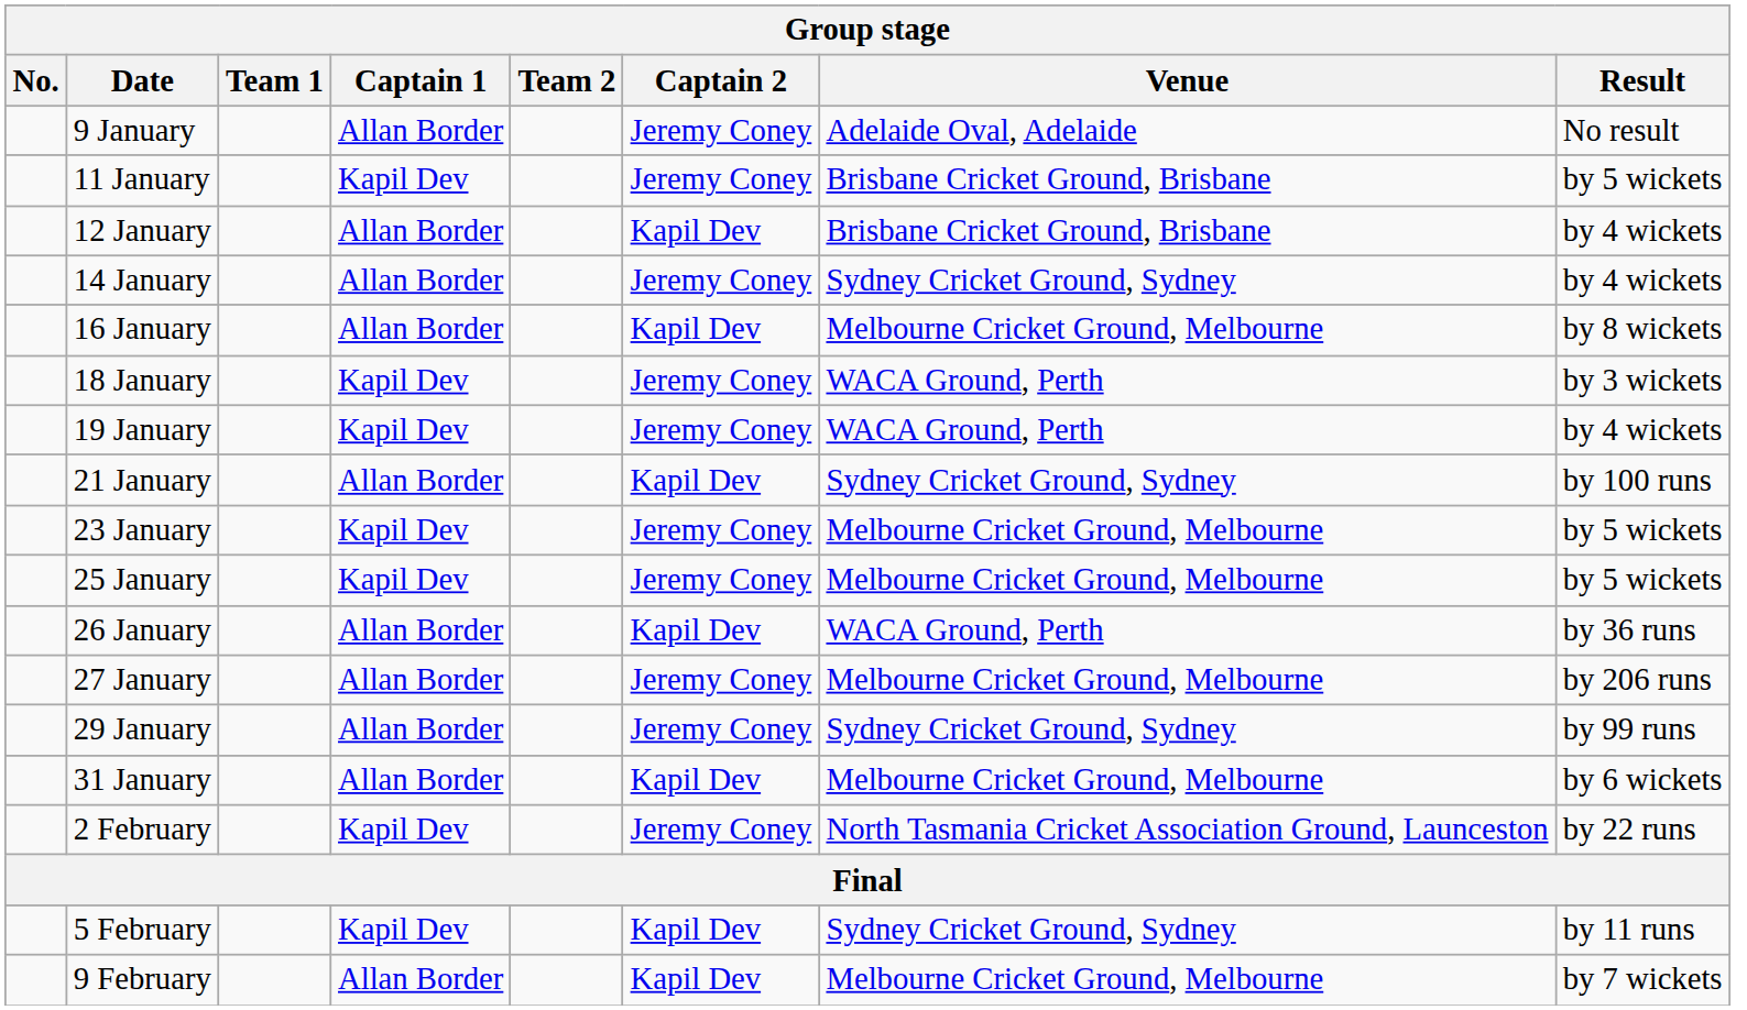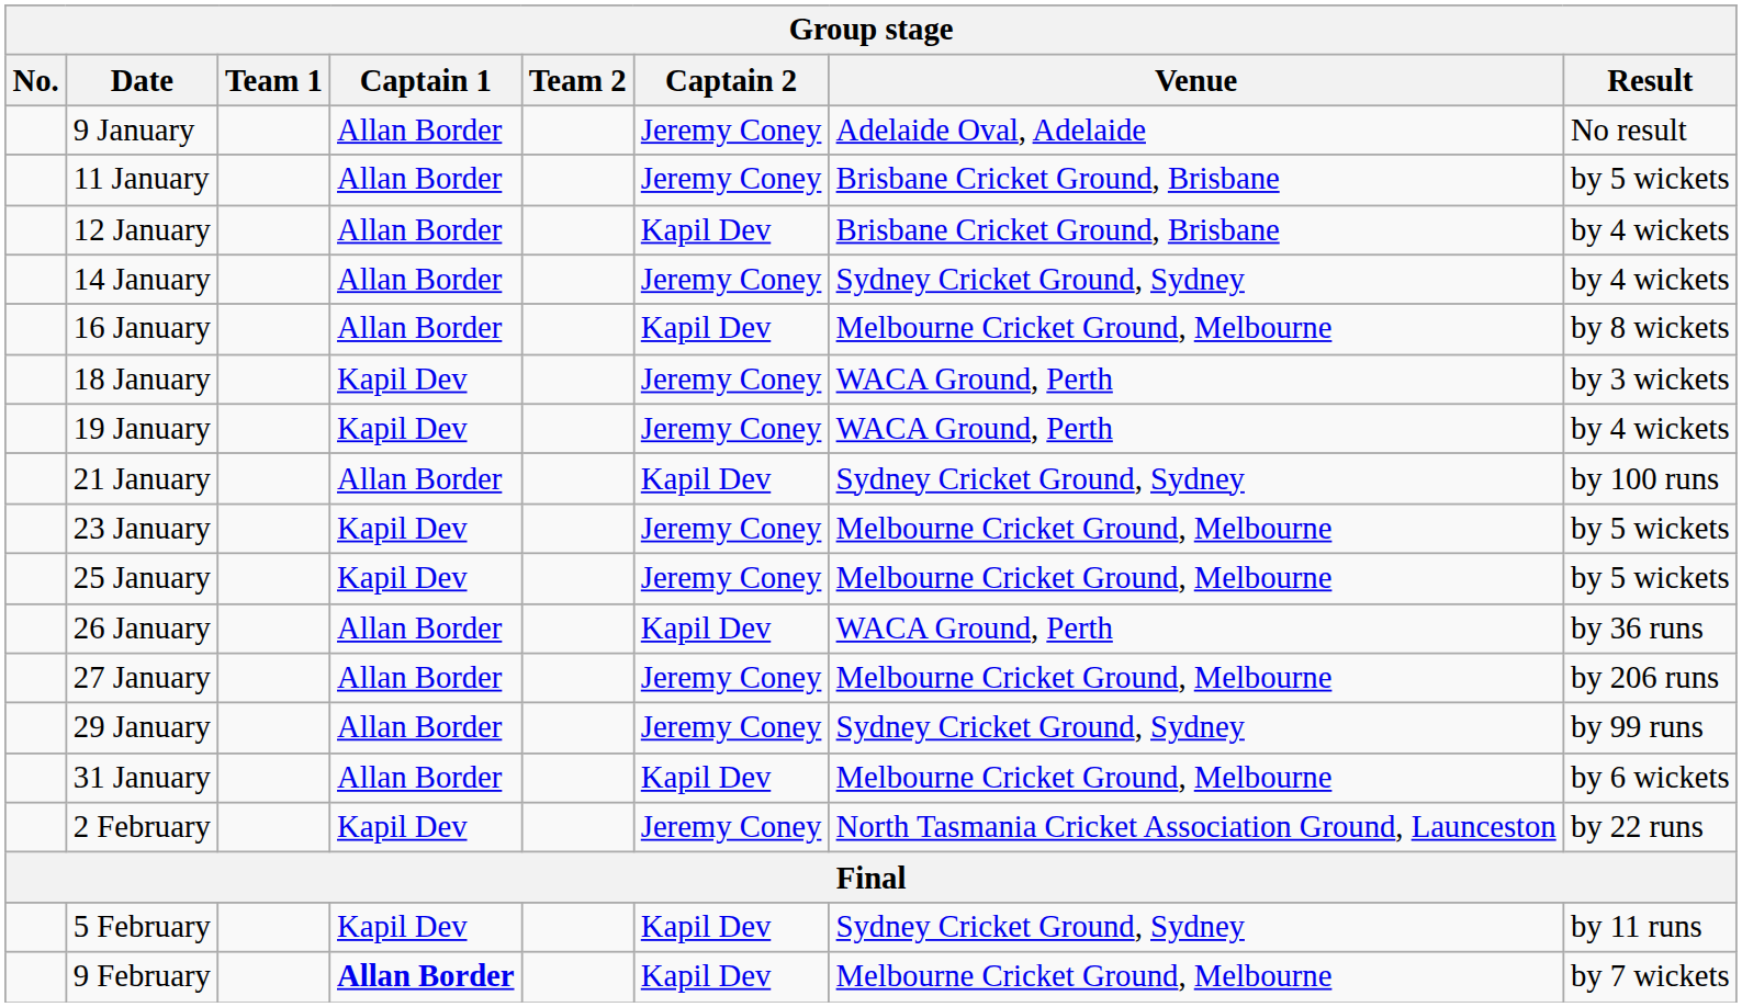11 January | Captain 1: Kapil Dev -> Allan Border
9 February | Captain 1: normal -> bold
